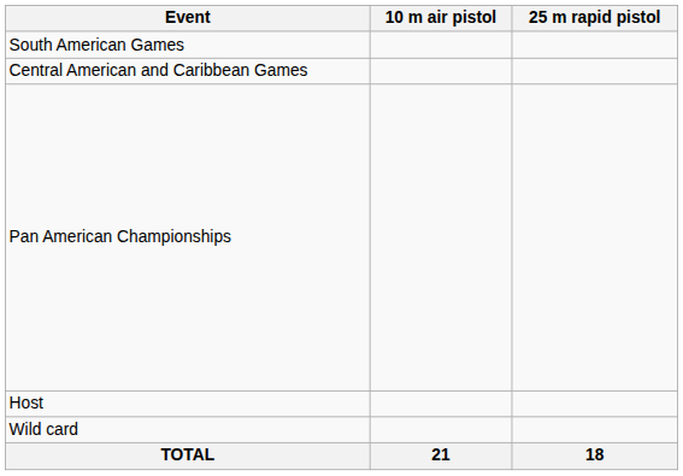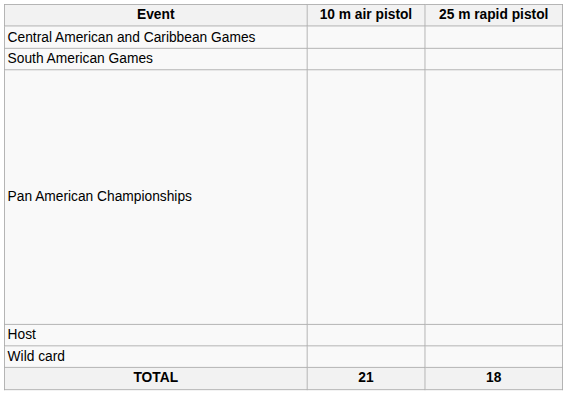rows swapped: South American Games <-> Central American and Caribbean Games
